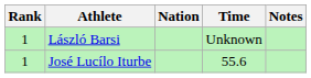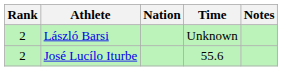László Barsi | Rank: 1 -> 2
José Lucílo Iturbe | Rank: 1 -> 2
